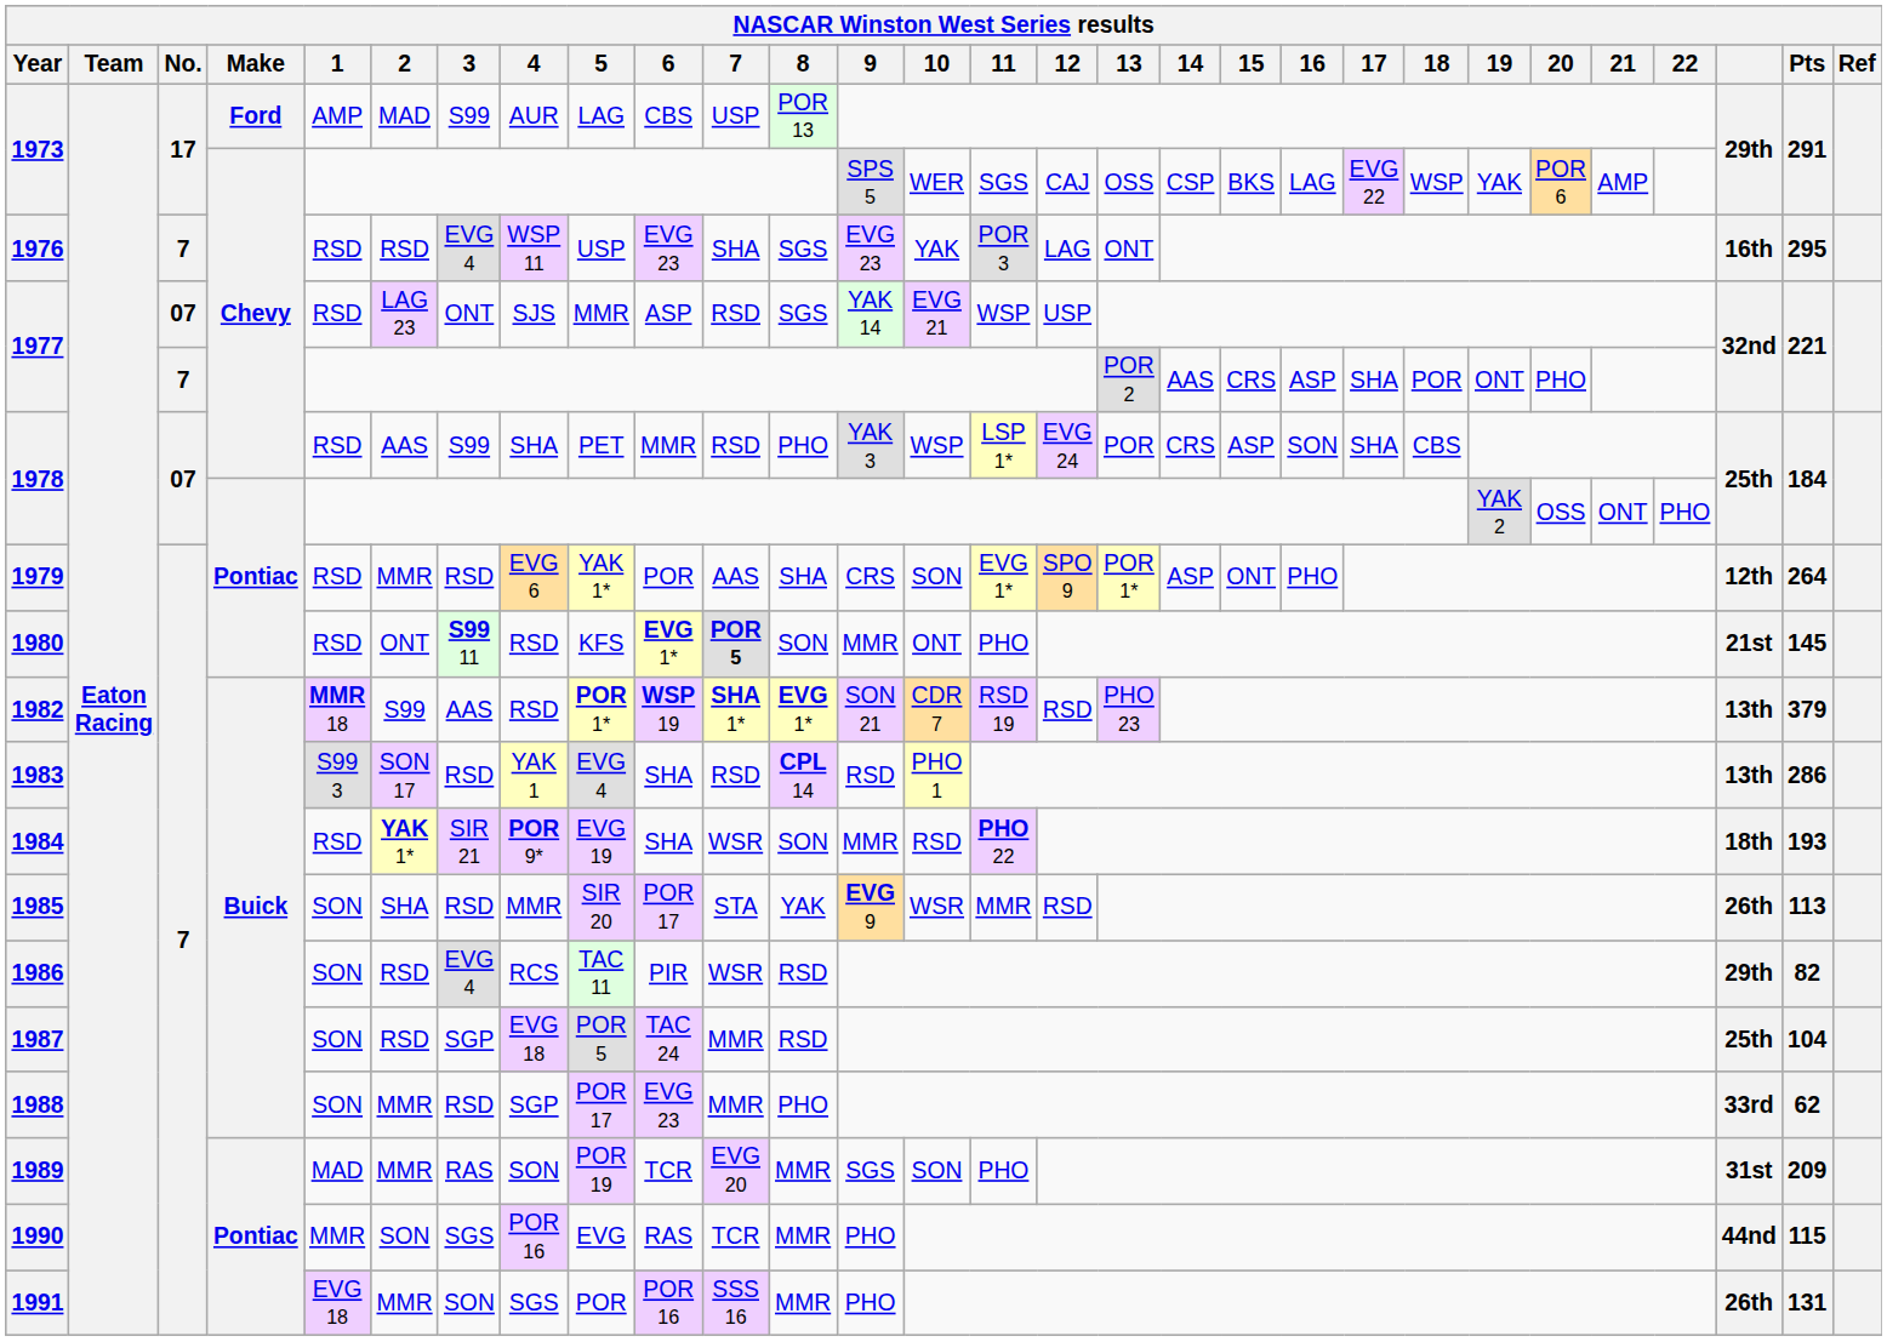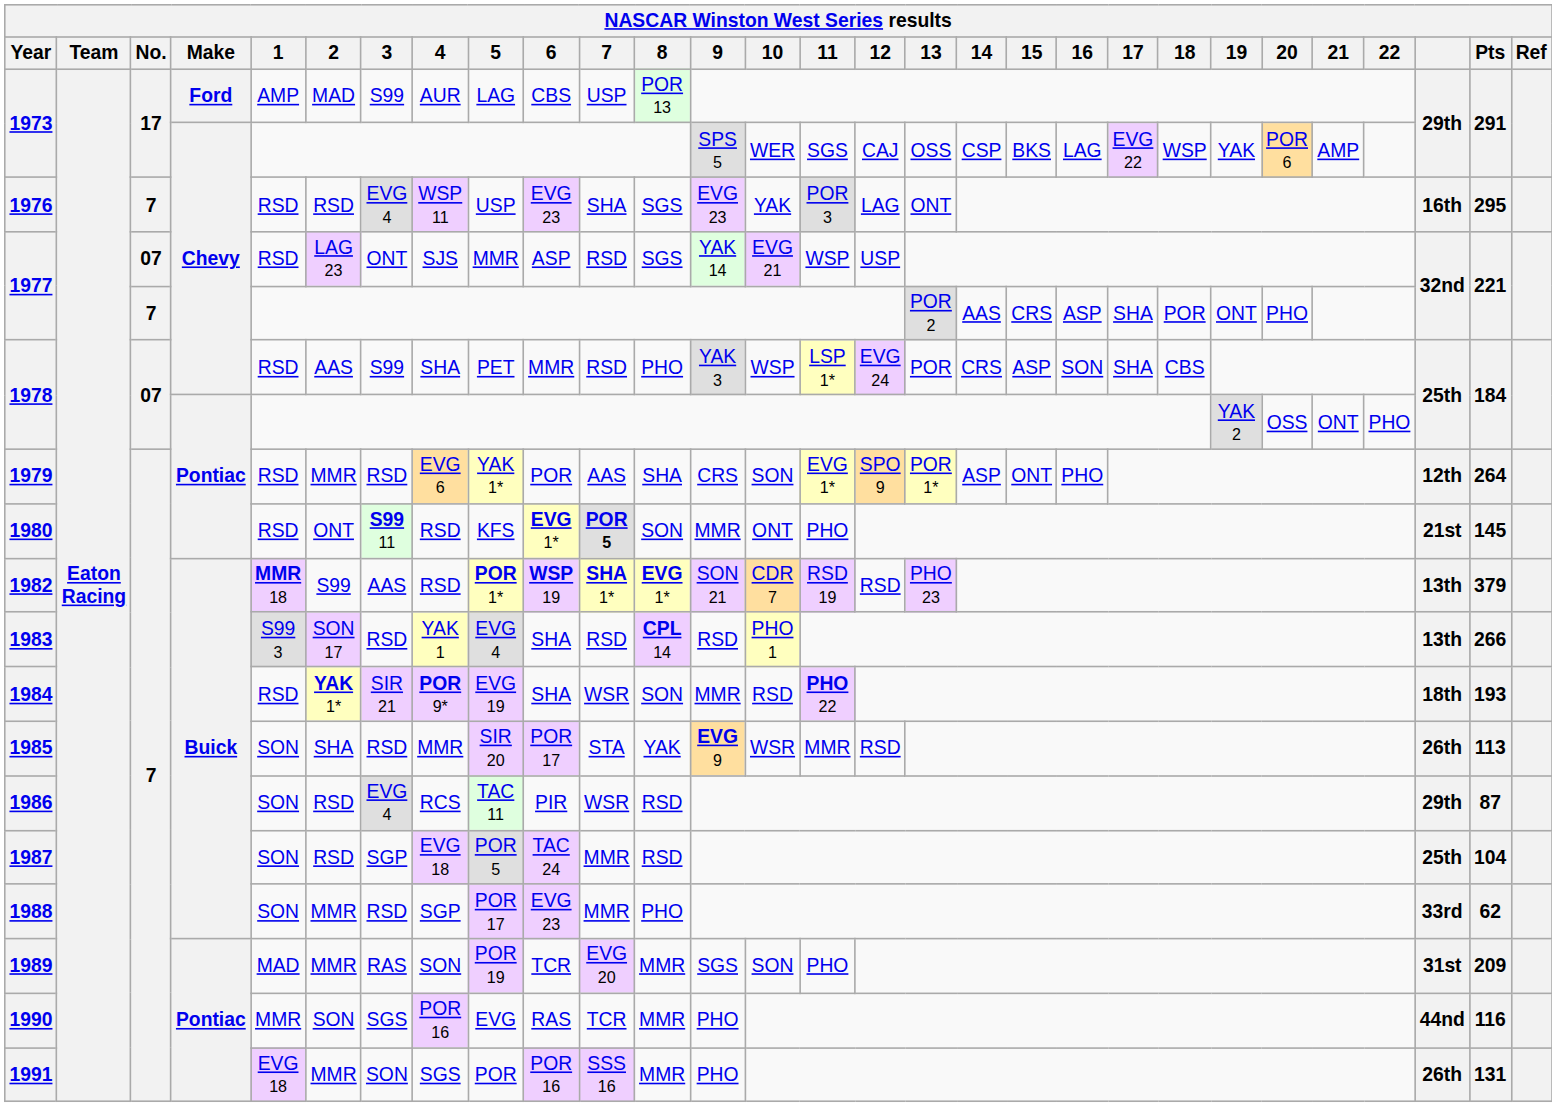1983 | Pts: 286 -> 266
1986 | Pts: 82 -> 87
1990 | Pts: 115 -> 116
